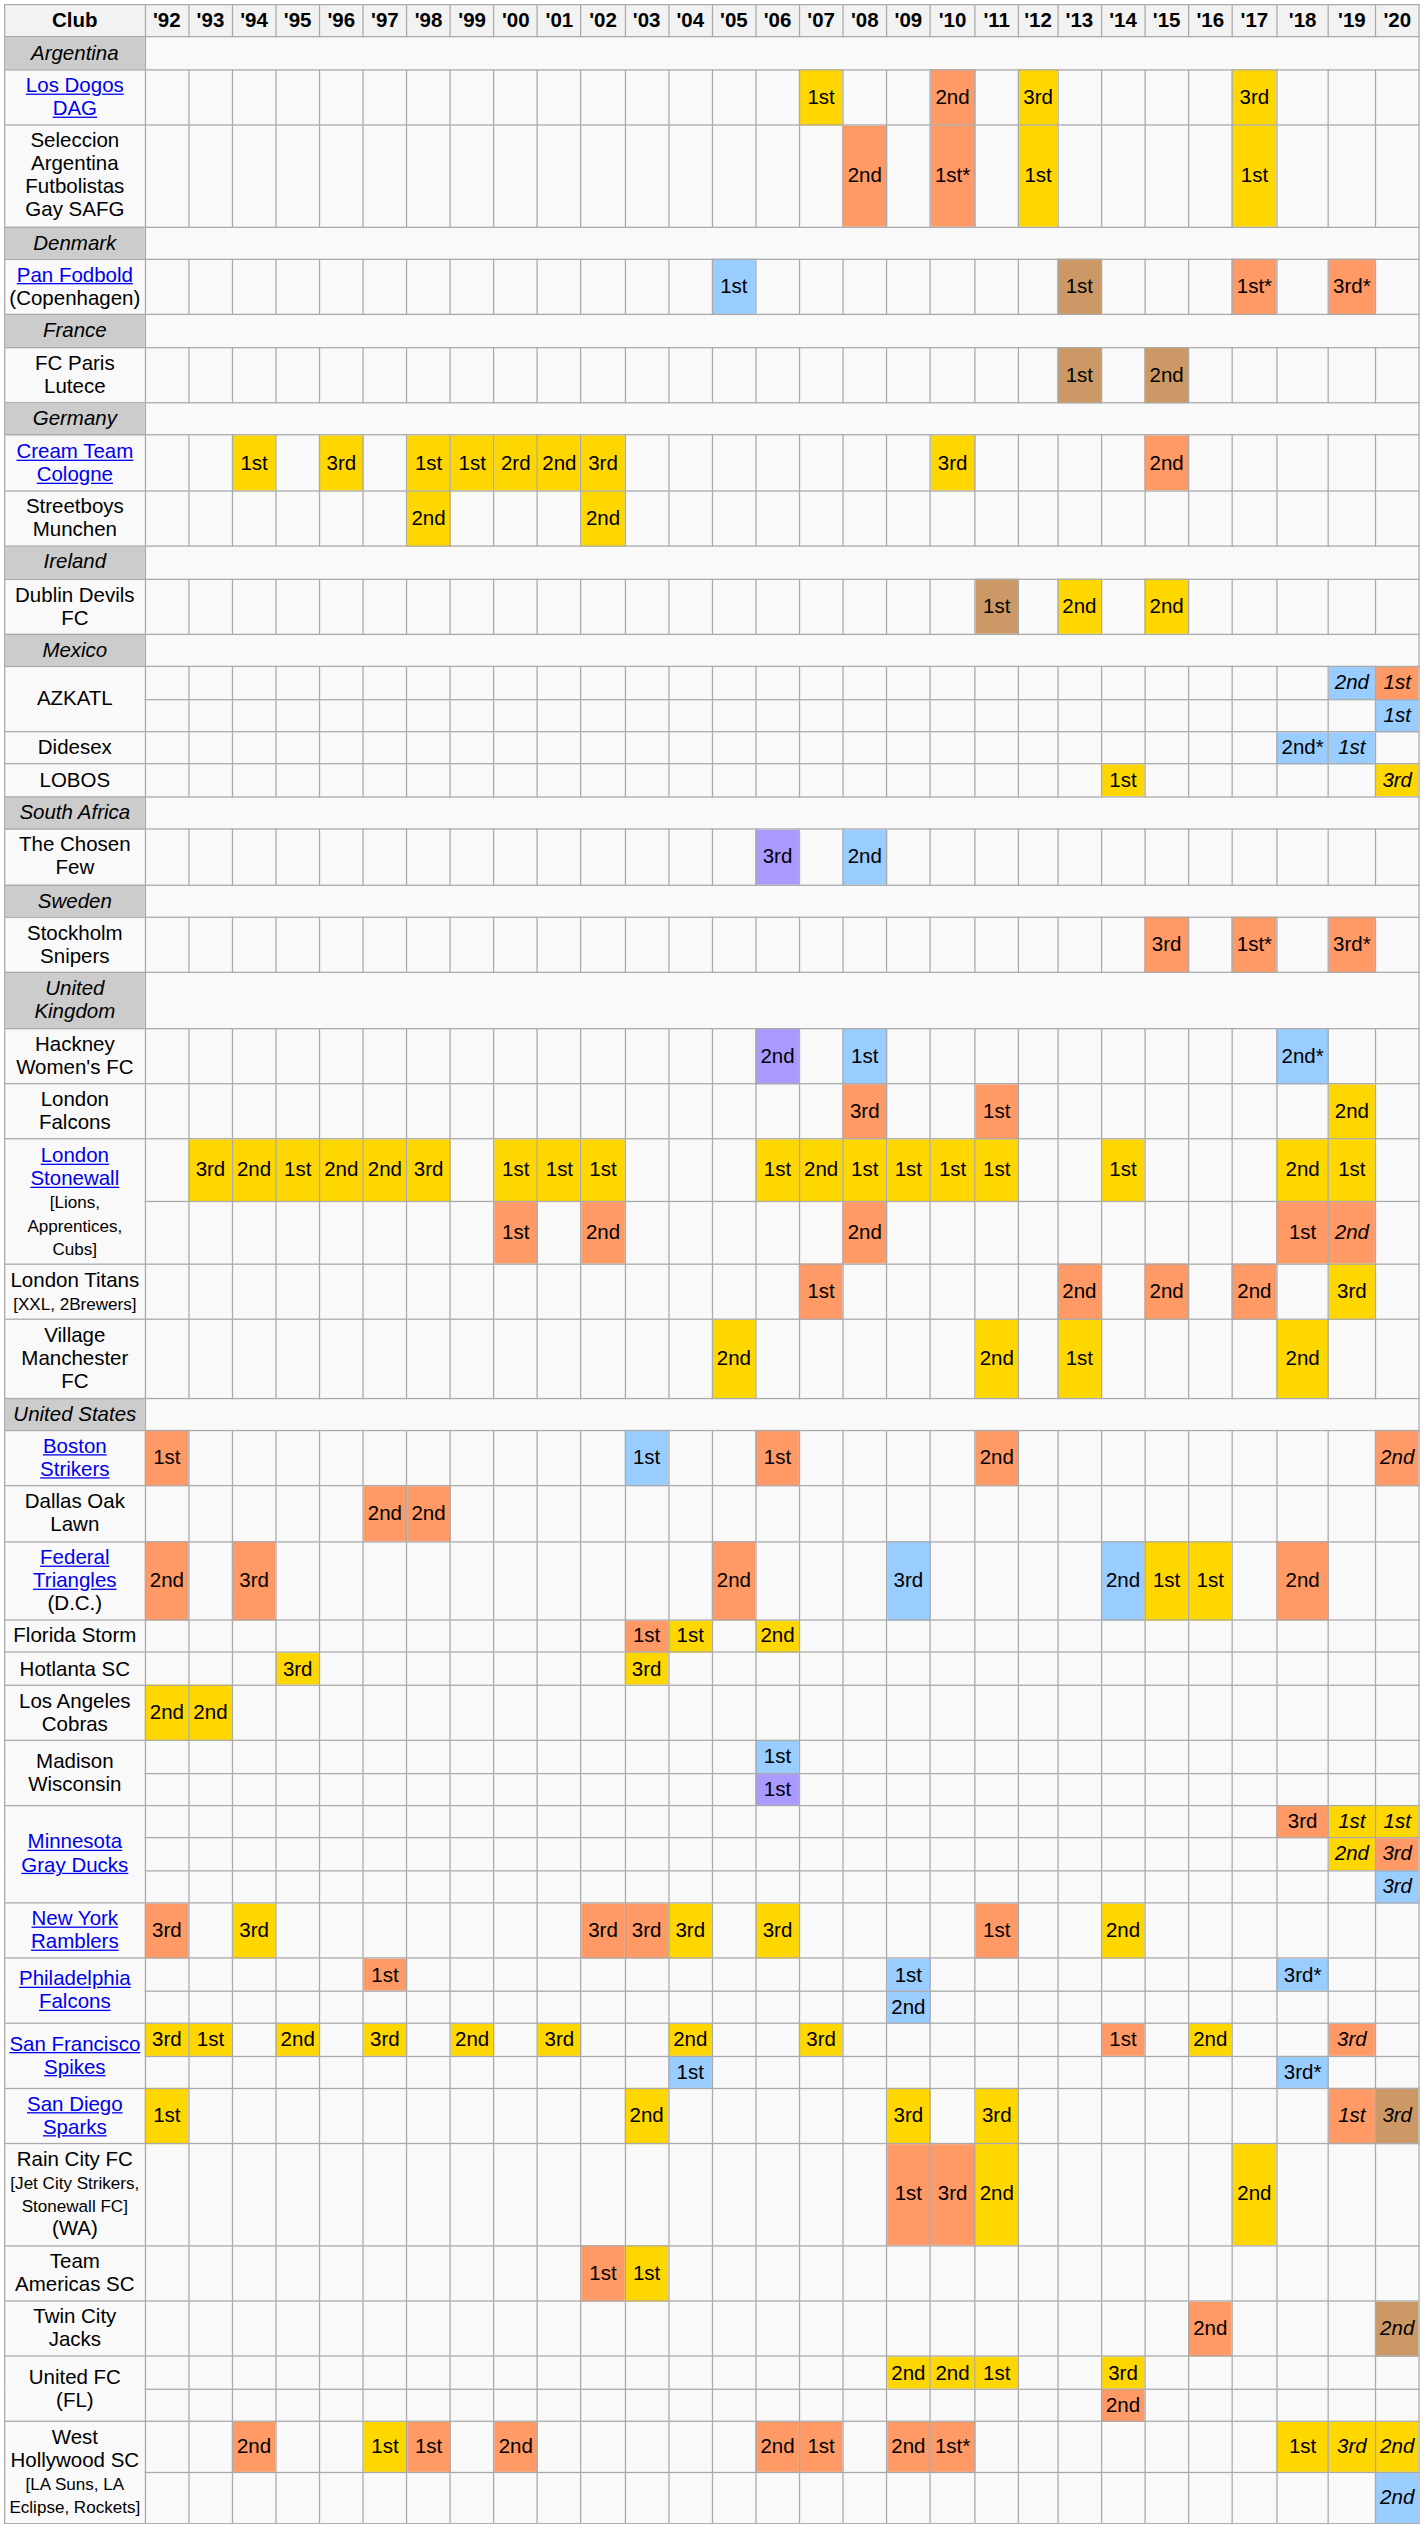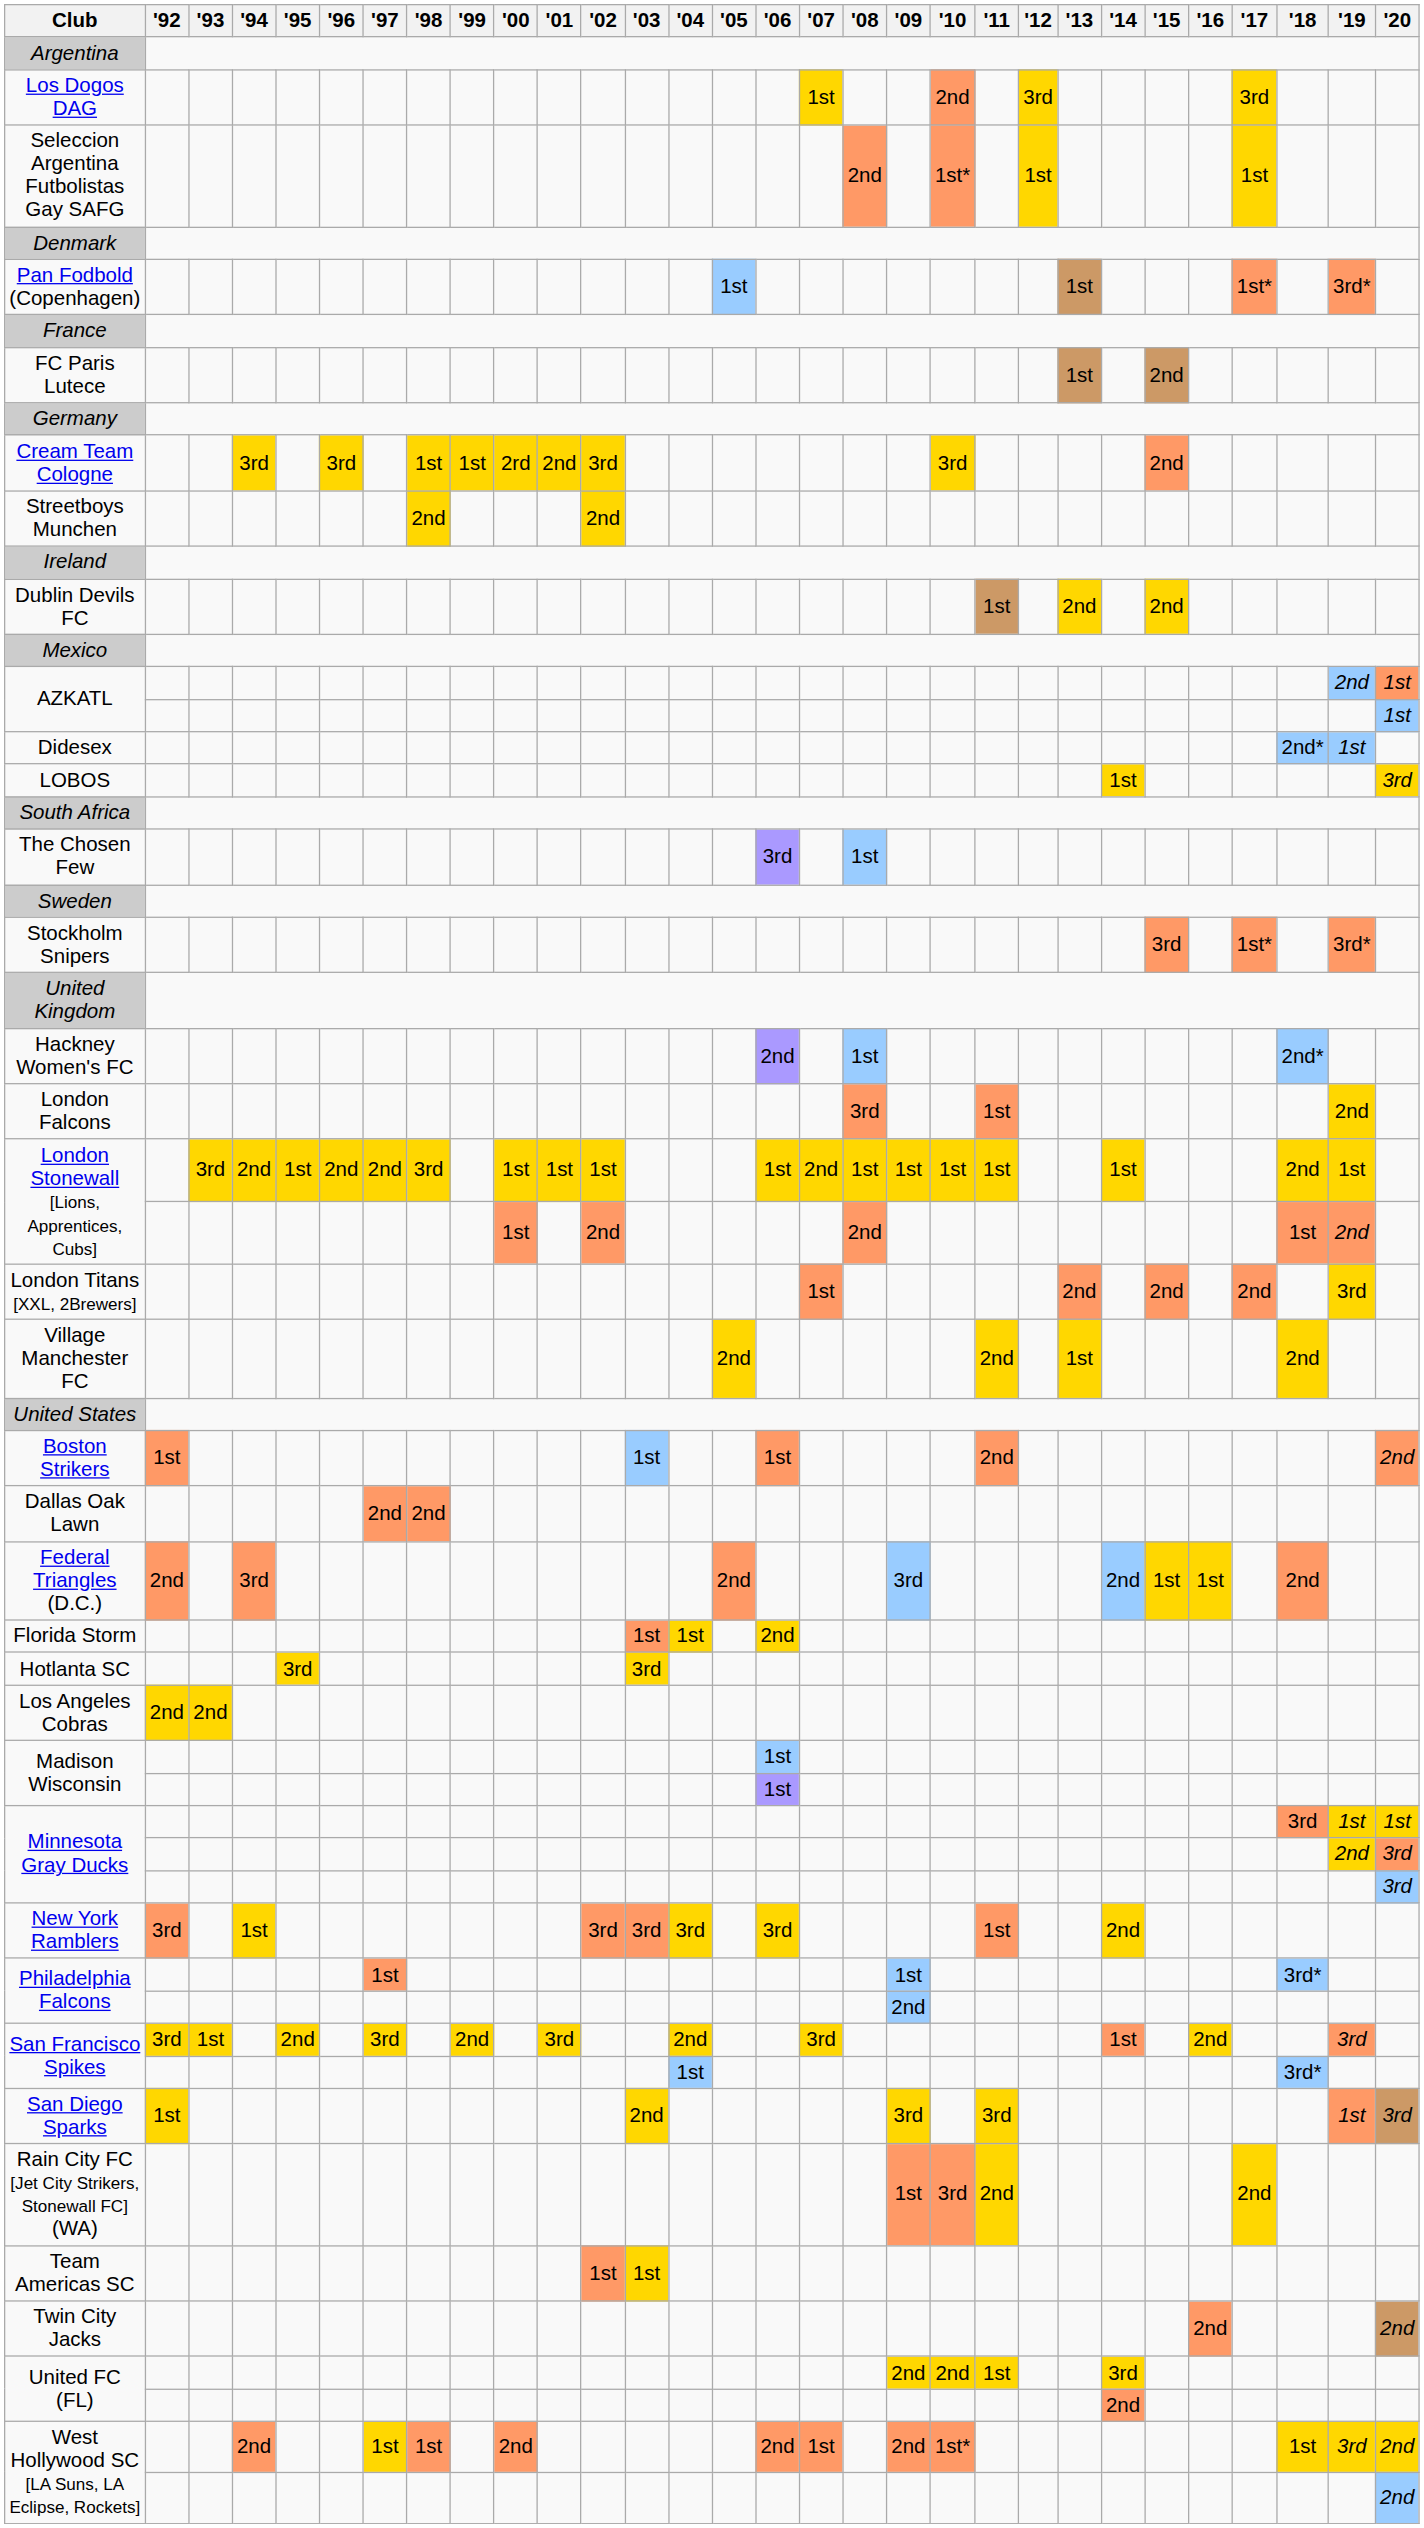Cream Team Cologne | '94: 1st -> 3rd
The Chosen Few | '08: 2nd -> 1st
New York Ramblers | '94: 3rd -> 1st
